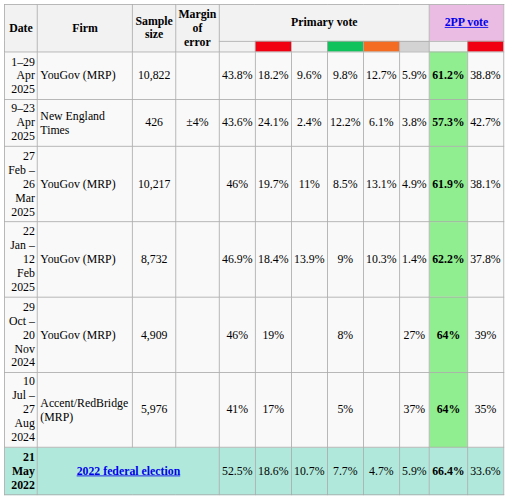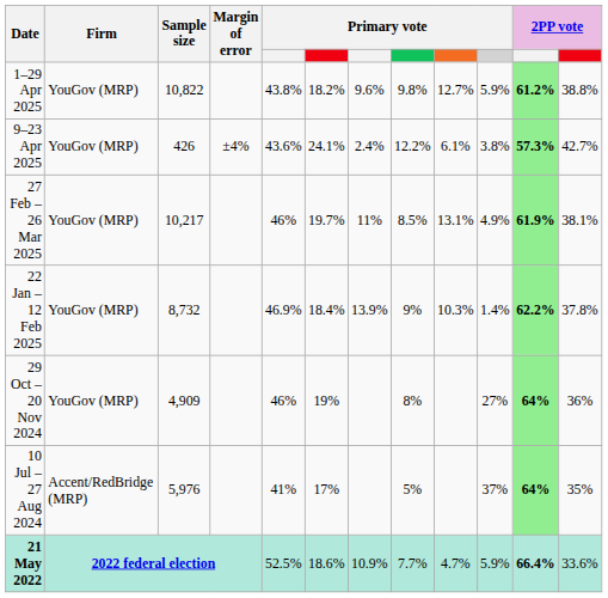9–23 Apr 2025 | Firm: New England Times -> YouGov (MRP)
29 Oct – 20 Nov 2024 | column 12: 39% -> 36%
21 May 2022 | column 7: 10.7% -> 10.9%
